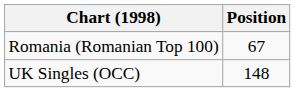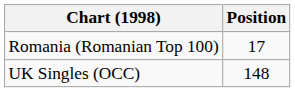Romania (Romanian Top 100) | Position: 67 -> 17
